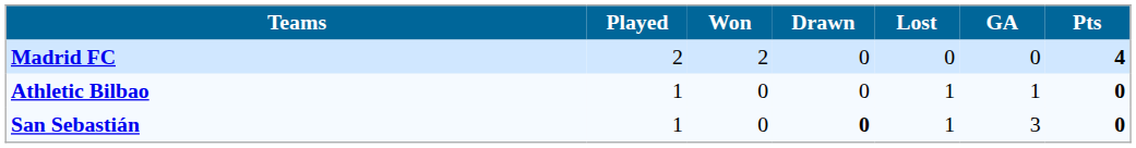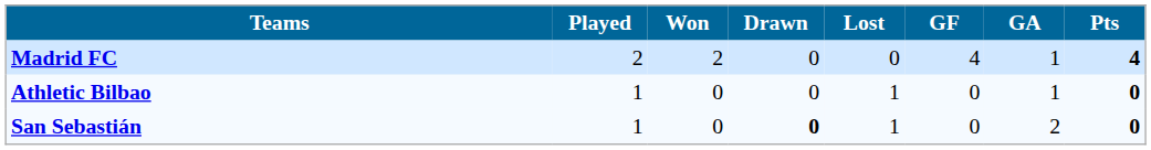+ column: GF | 4 | 0 | 0
Madrid FC | GA: 0 -> 1
San Sebastián | GA: 3 -> 2
